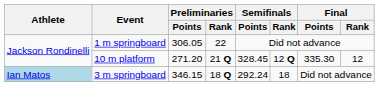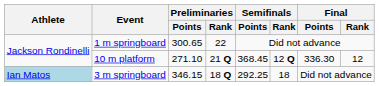1 m springboard | Preliminaries / Points: 306.05 -> 300.65
10 m platform | Preliminaries / Points: 271.20 -> 271.10
10 m platform | Semifinals / Points: 328.45 -> 368.45
10 m platform | Final / Points: 335.30 -> 336.30
3 m springboard | Semifinals / Points: 292.24 -> 292.25
